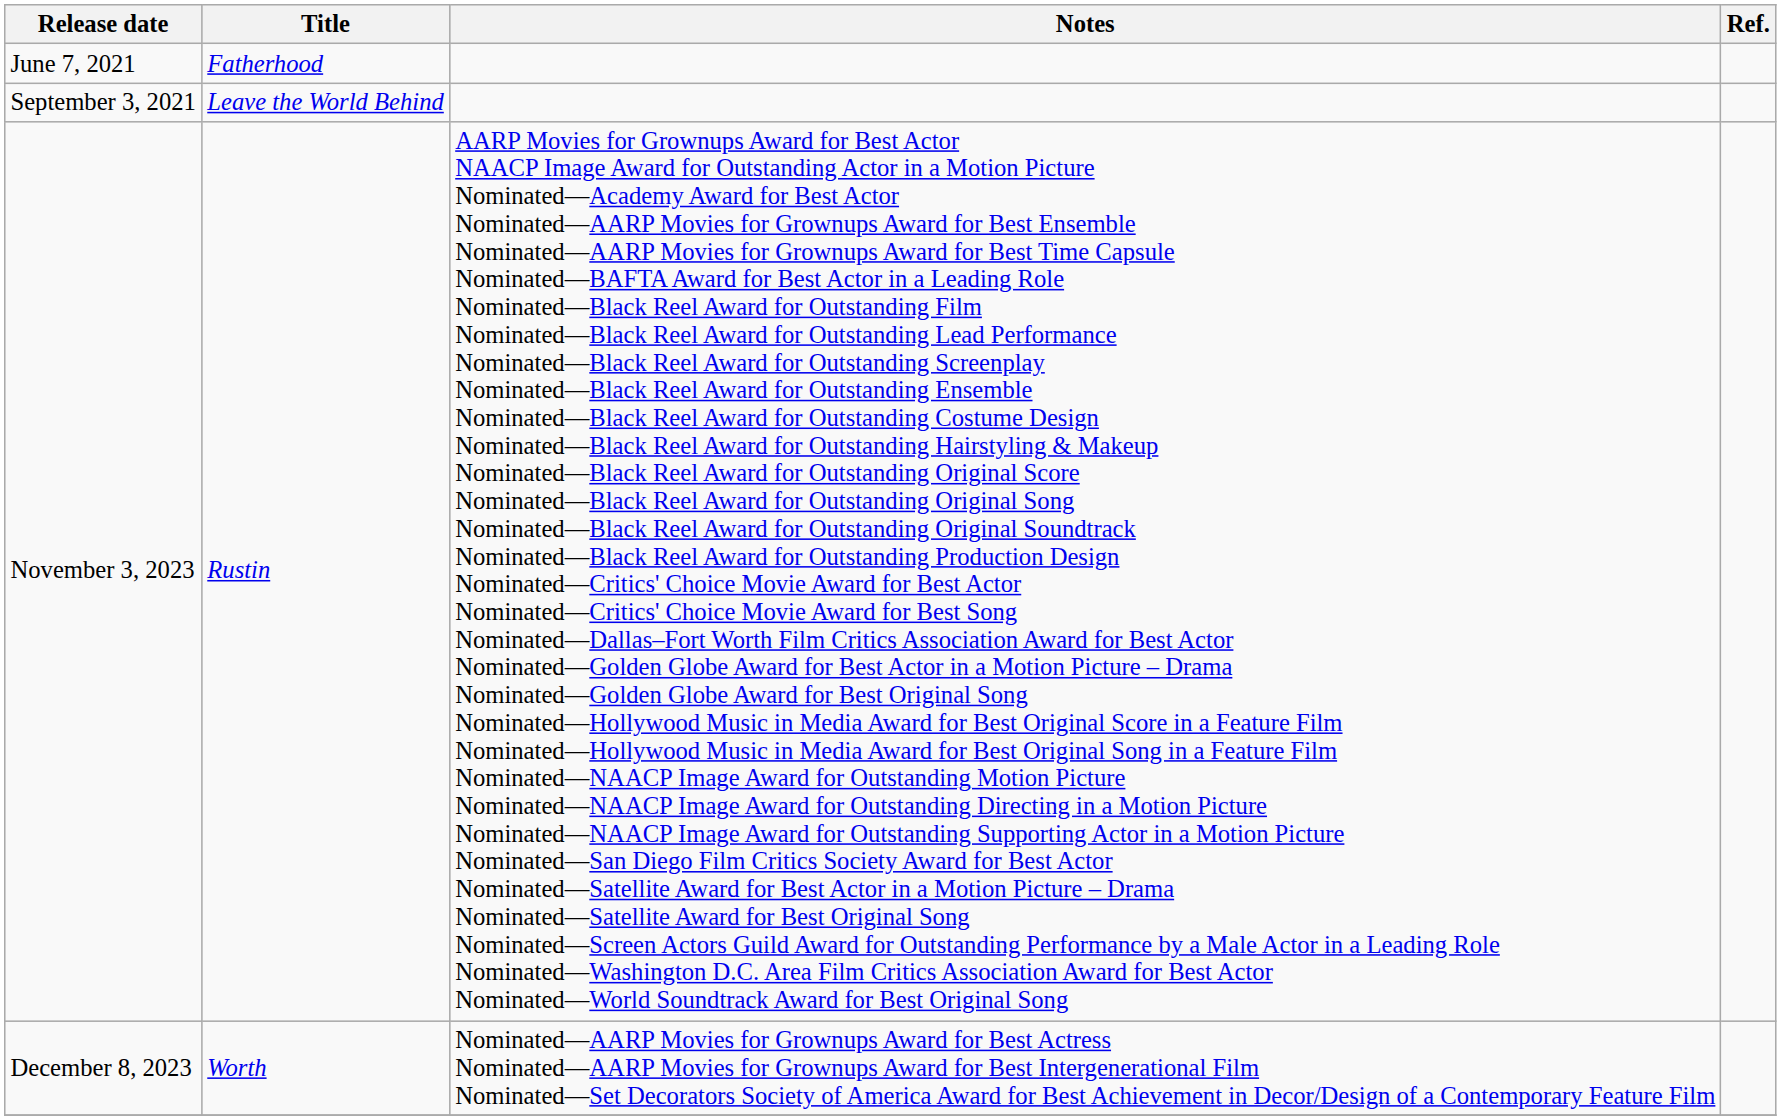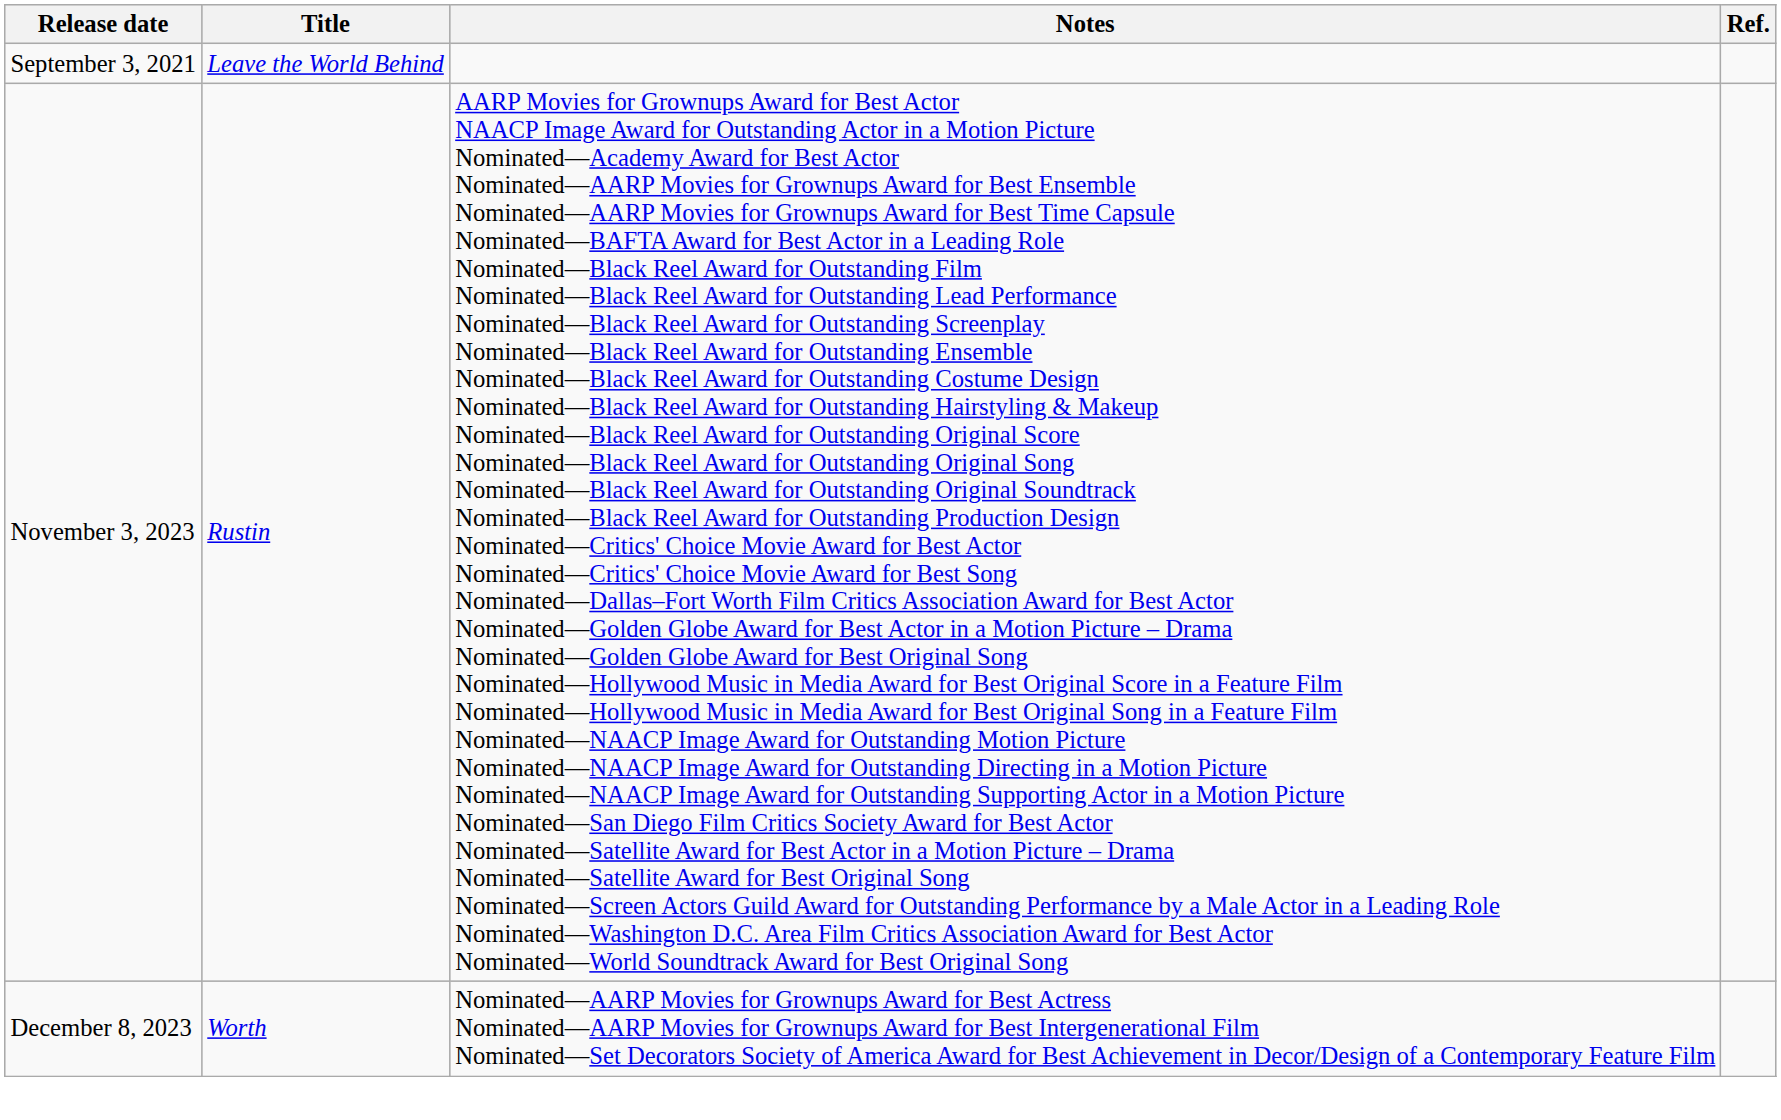- row: June 7, 2021 | Fatherhood
